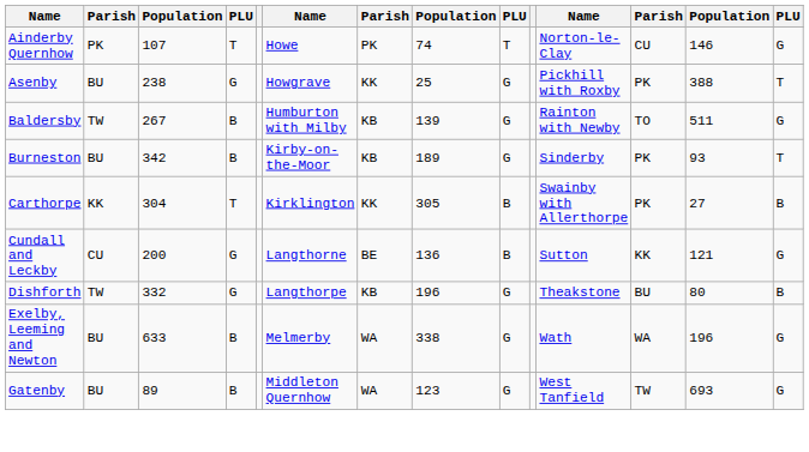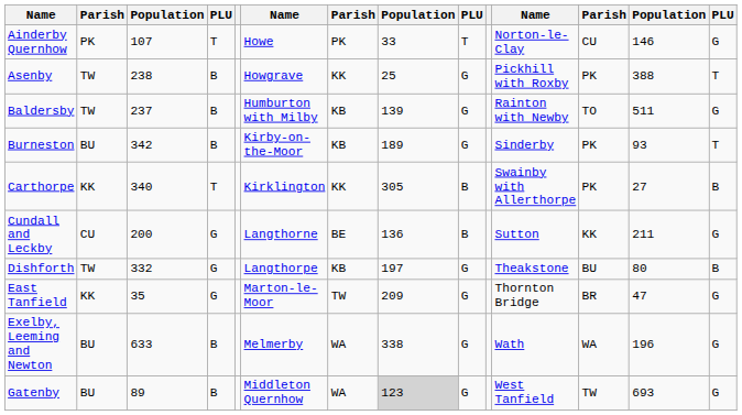Ainderby Quernhow | column 8: 74 -> 33
Asenby | column 2: BU -> TW
Asenby | column 4: G -> B
Baldersby | column 3: 267 -> 237
Carthorpe | column 3: 304 -> 340
Cundall and Leckby | column 13: 121 -> 211
Dishforth | column 8: 196 -> 197
+ row: East Tanfield | KK | 35 | G | Marton-le-Moor | TW | 209 | G | Thornton Bridge | BR | 47 | G
Gatenby | column 8: no background -> lightgrey background
